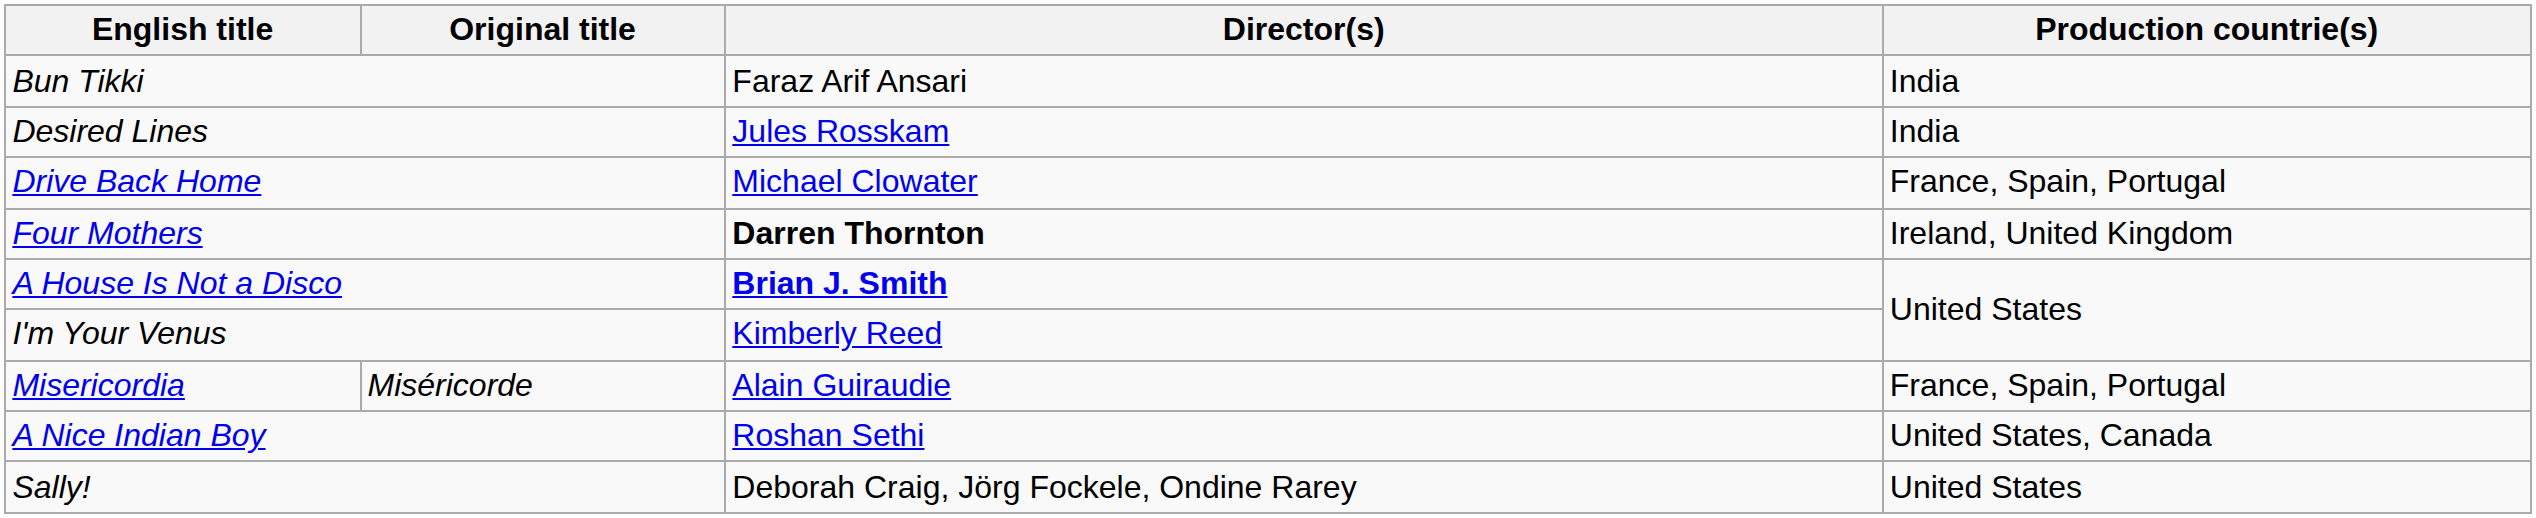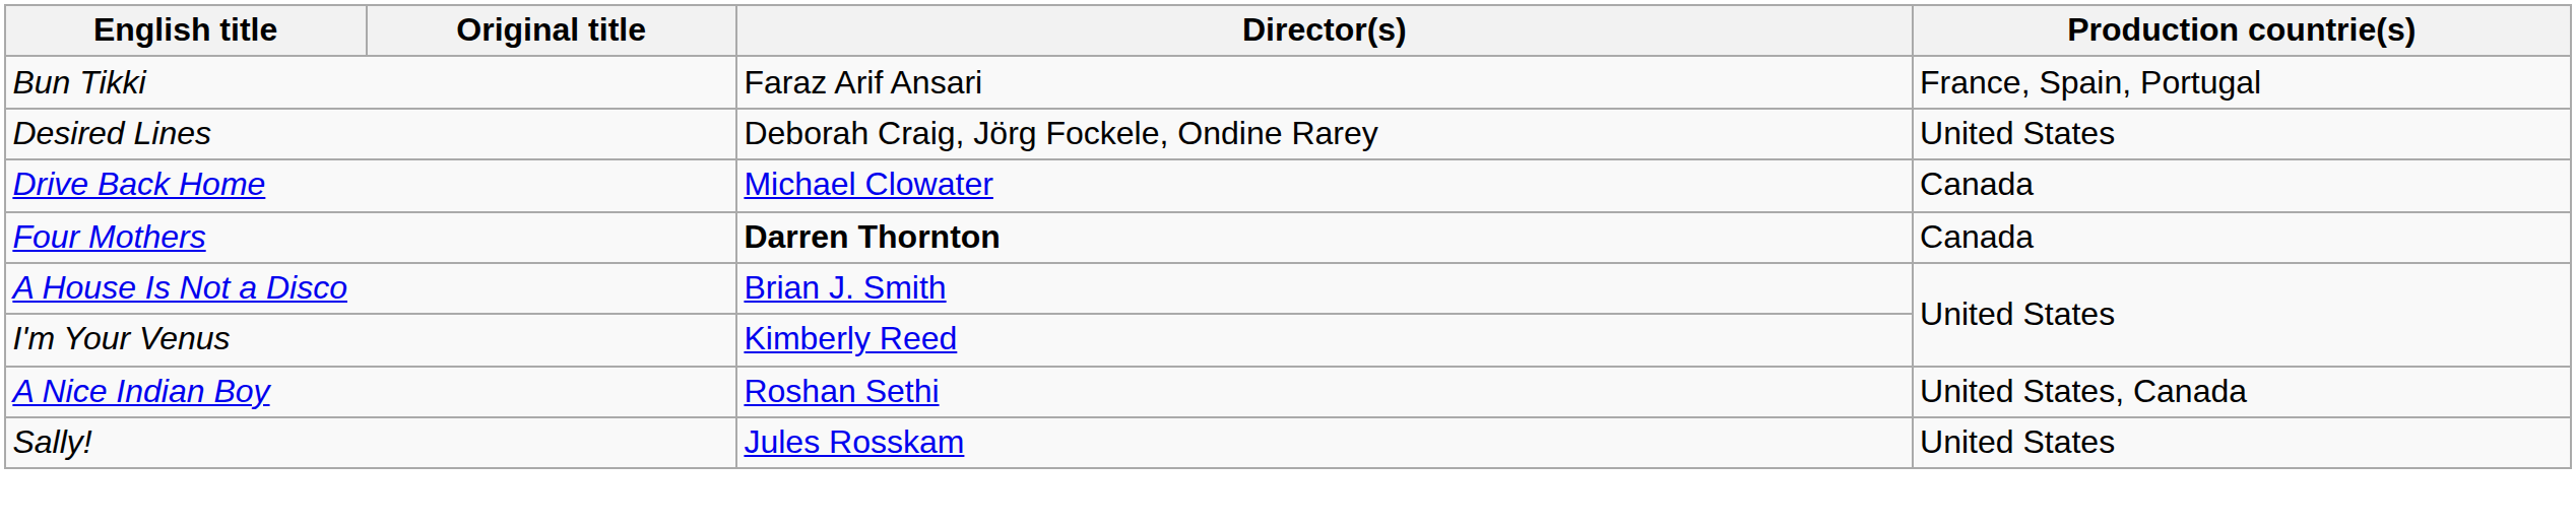Bun Tikki | Production countrie(s): India -> France, Spain, Portugal
Desired Lines | Director(s): Jules Rosskam -> Deborah Craig, Jörg Fockele, Ondine Rarey
Desired Lines | Production countrie(s): India -> United States
Drive Back Home | Production countrie(s): France, Spain, Portugal -> Canada
Four Mothers | Production countrie(s): Ireland, United Kingdom -> Canada
A House Is Not a Disco | Director(s): bold -> normal
- row: Misericordia | Miséricorde | Alain Guiraudie | France, Spain, Portugal
Sally! | Director(s): Deborah Craig, Jörg Fockele, Ondine Rarey -> Jules Rosskam
